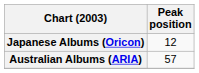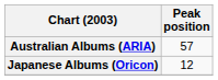rows swapped: Australian Albums (ARIA) <-> Japanese Albums (Oricon)
